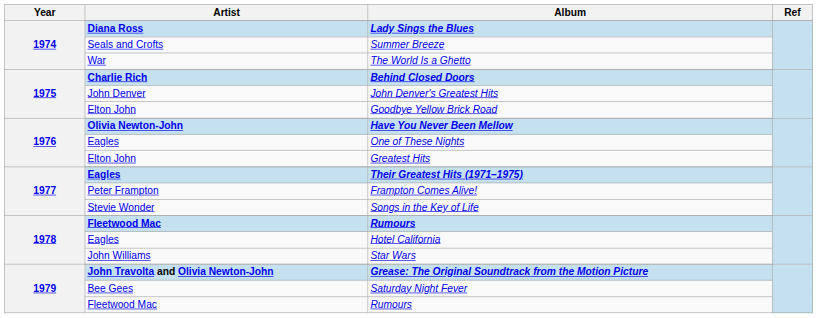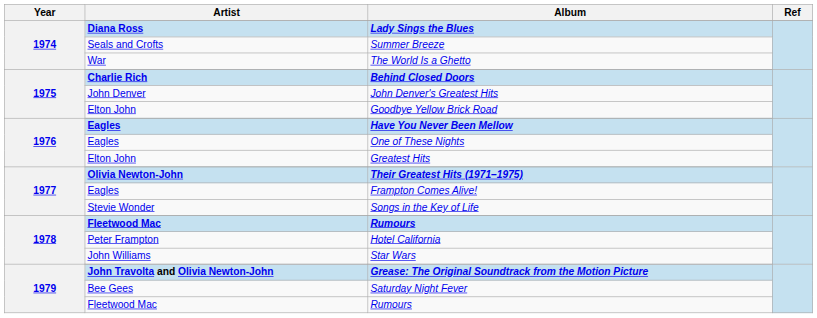Have You Never Been Mellow | Artist: Olivia Newton-John -> Eagles
Their Greatest Hits (1971–1975) | Artist: Eagles -> Olivia Newton-John
Frampton Comes Alive! | Artist: Peter Frampton -> Eagles
Hotel California | Artist: Eagles -> Peter Frampton
